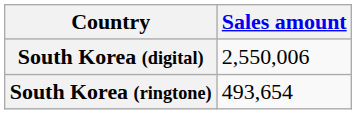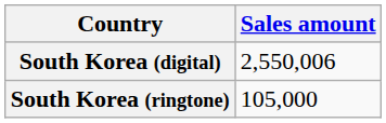South Korea (ringtone) | Sales amount: 493,654 -> 105,000
